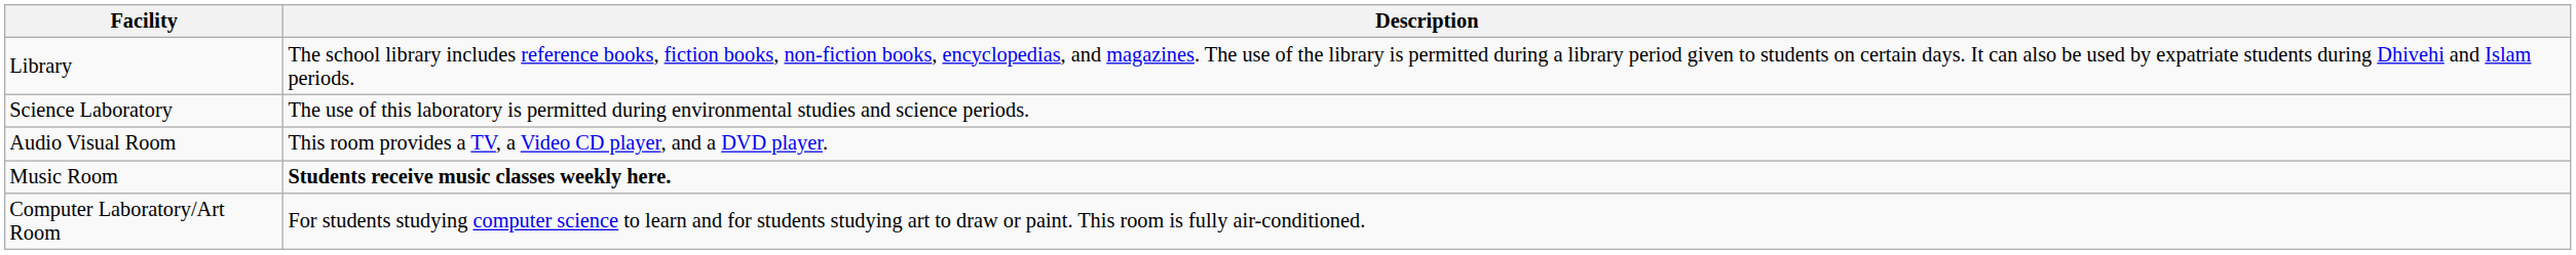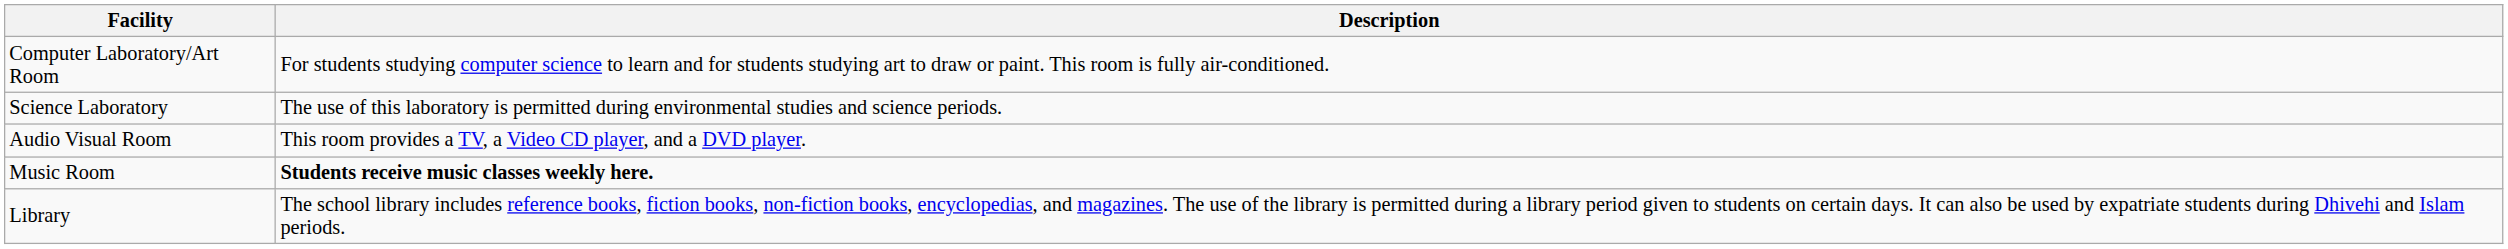rows swapped: Library <-> Computer Laboratory/Art Room
